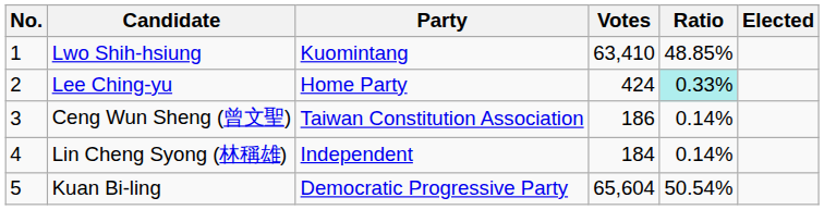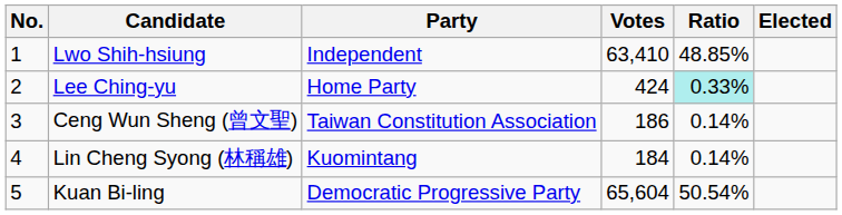Lwo Shih-hsiung | Party: Kuomintang -> Independent
Lin Cheng Syong (林稱雄) | Party: Independent -> Kuomintang
